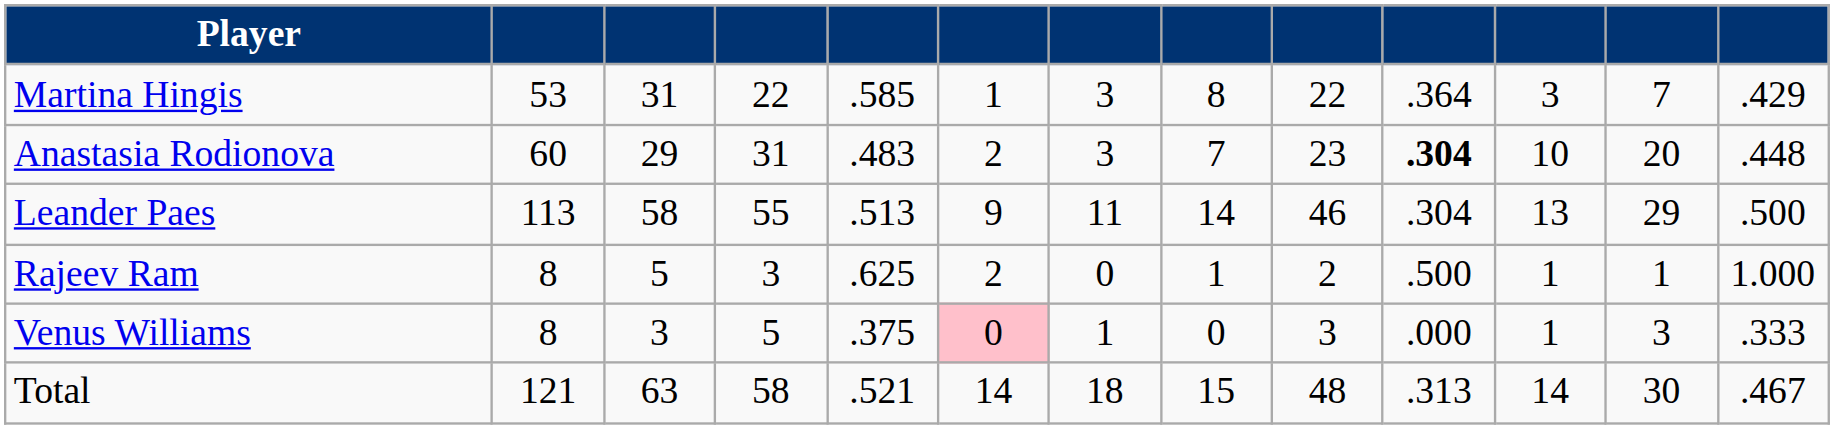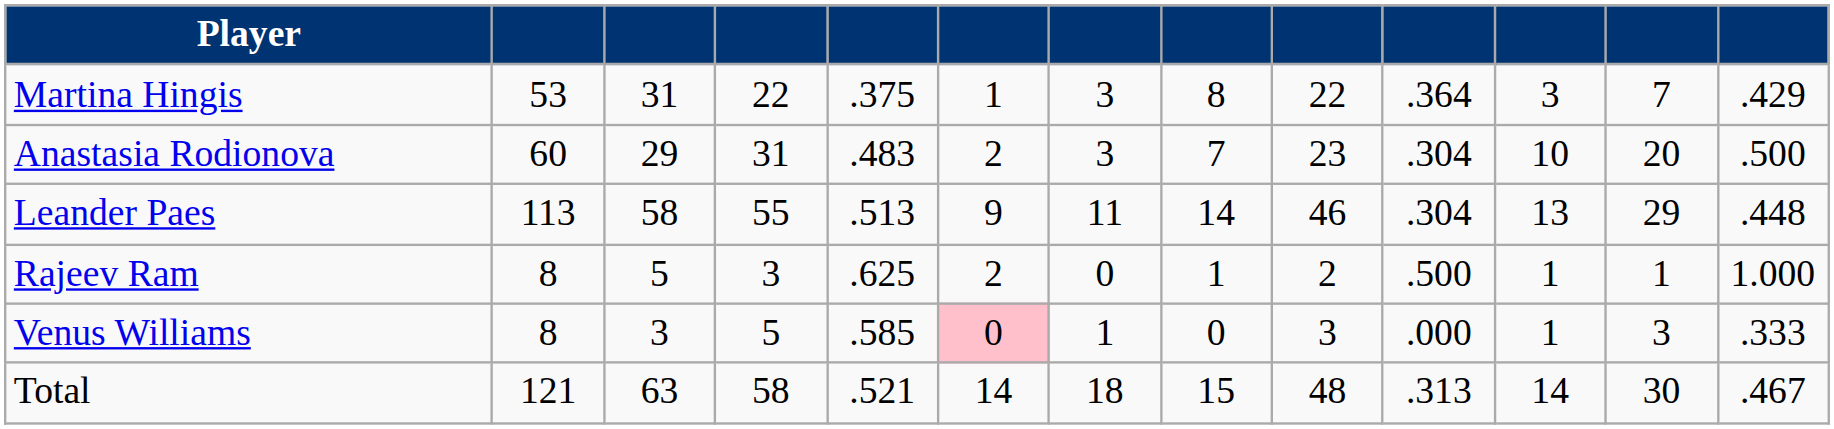Martina Hingis | column 5: .585 -> .375
Anastasia Rodionova | column 10: bold -> normal
Anastasia Rodionova | column 13: .448 -> .500
Leander Paes | column 13: .500 -> .448
Venus Williams | column 5: .375 -> .585
